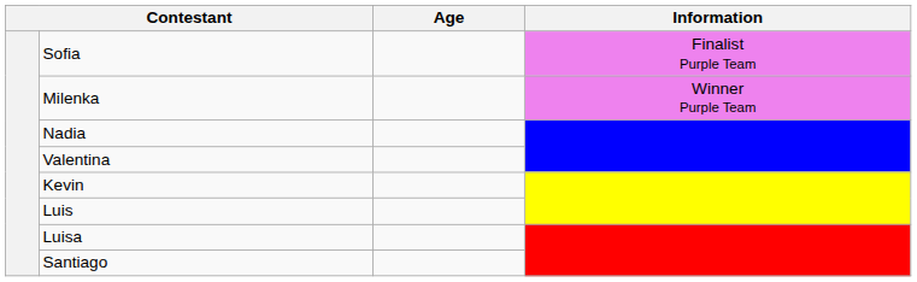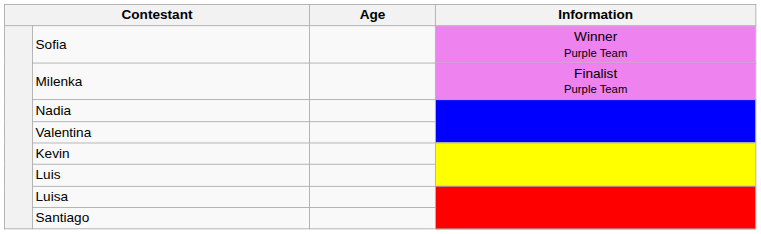Sofia | Information: Finalist Purple Team -> Winner Purple Team
Milenka | Information: Winner Purple Team -> Finalist Purple Team
